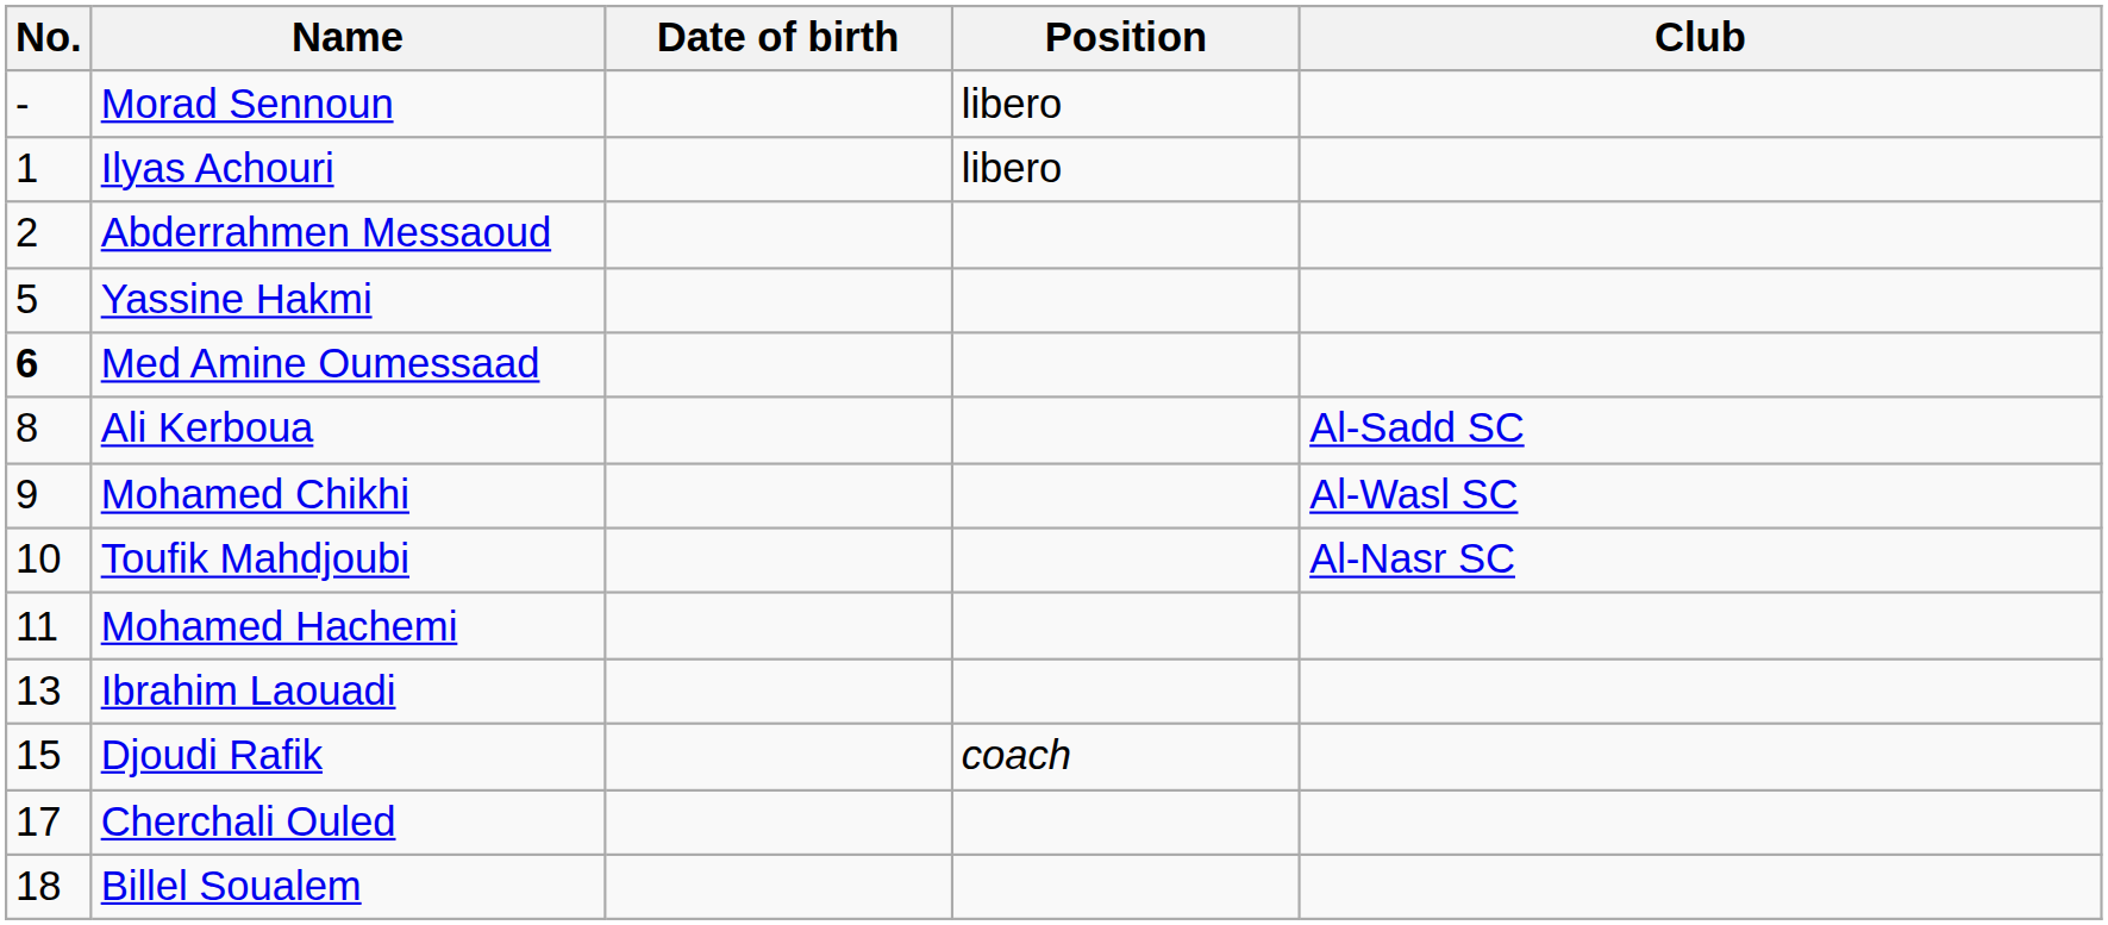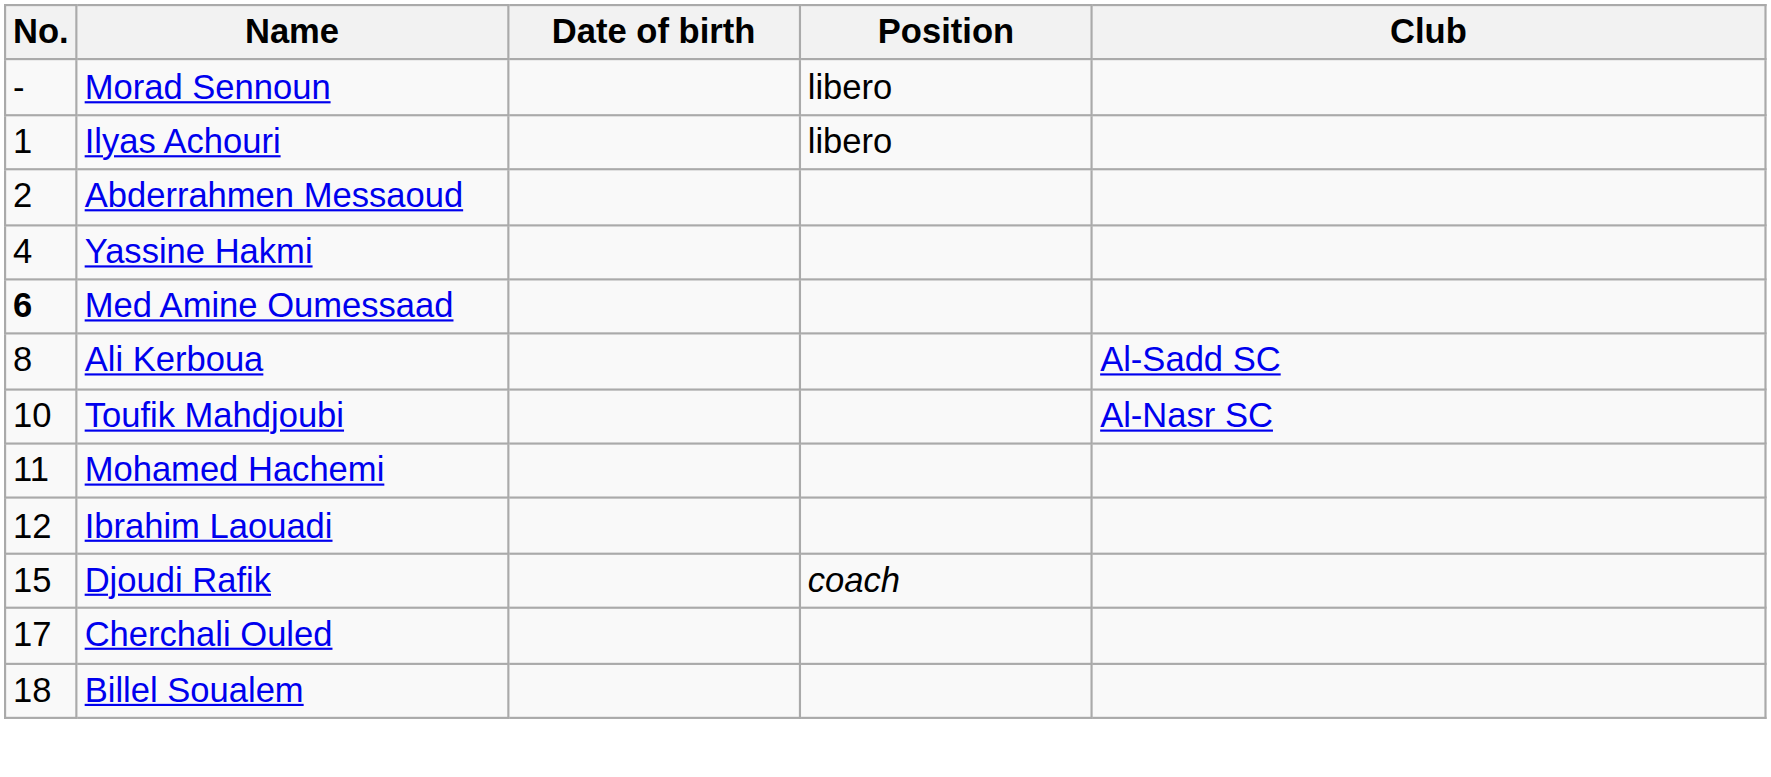Yassine Hakmi | No.: 5 -> 4
- row: 9 | Mohamed Chikhi | Al-Wasl SC
Ibrahim Laouadi | No.: 13 -> 12
